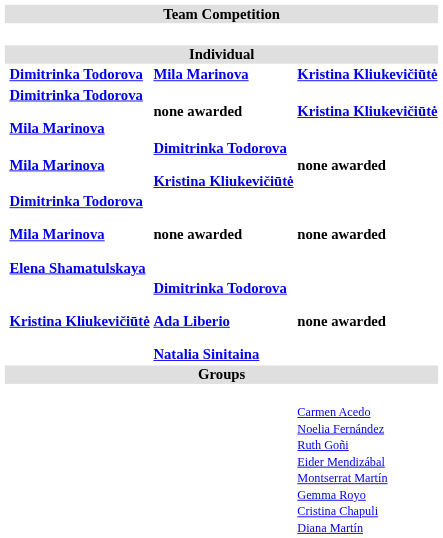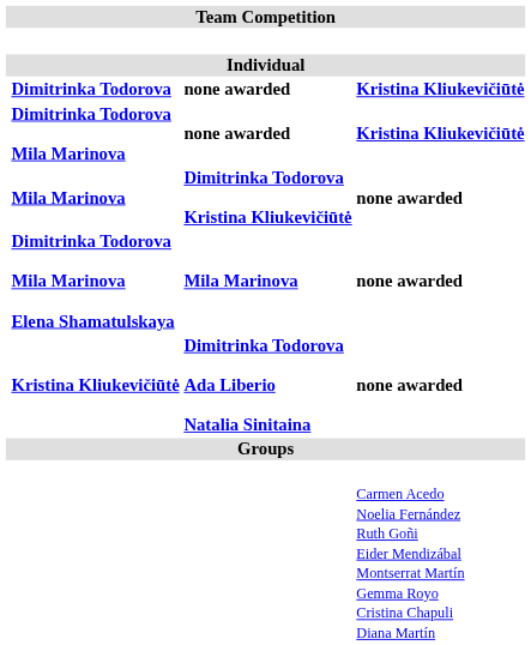Dimitrinka Todorova | column 3: Mila Marinova -> none awarded
Dimitrinka Todorova Mila Marinova Elena Shamatulskaya | column 3: none awarded -> Mila Marinova
